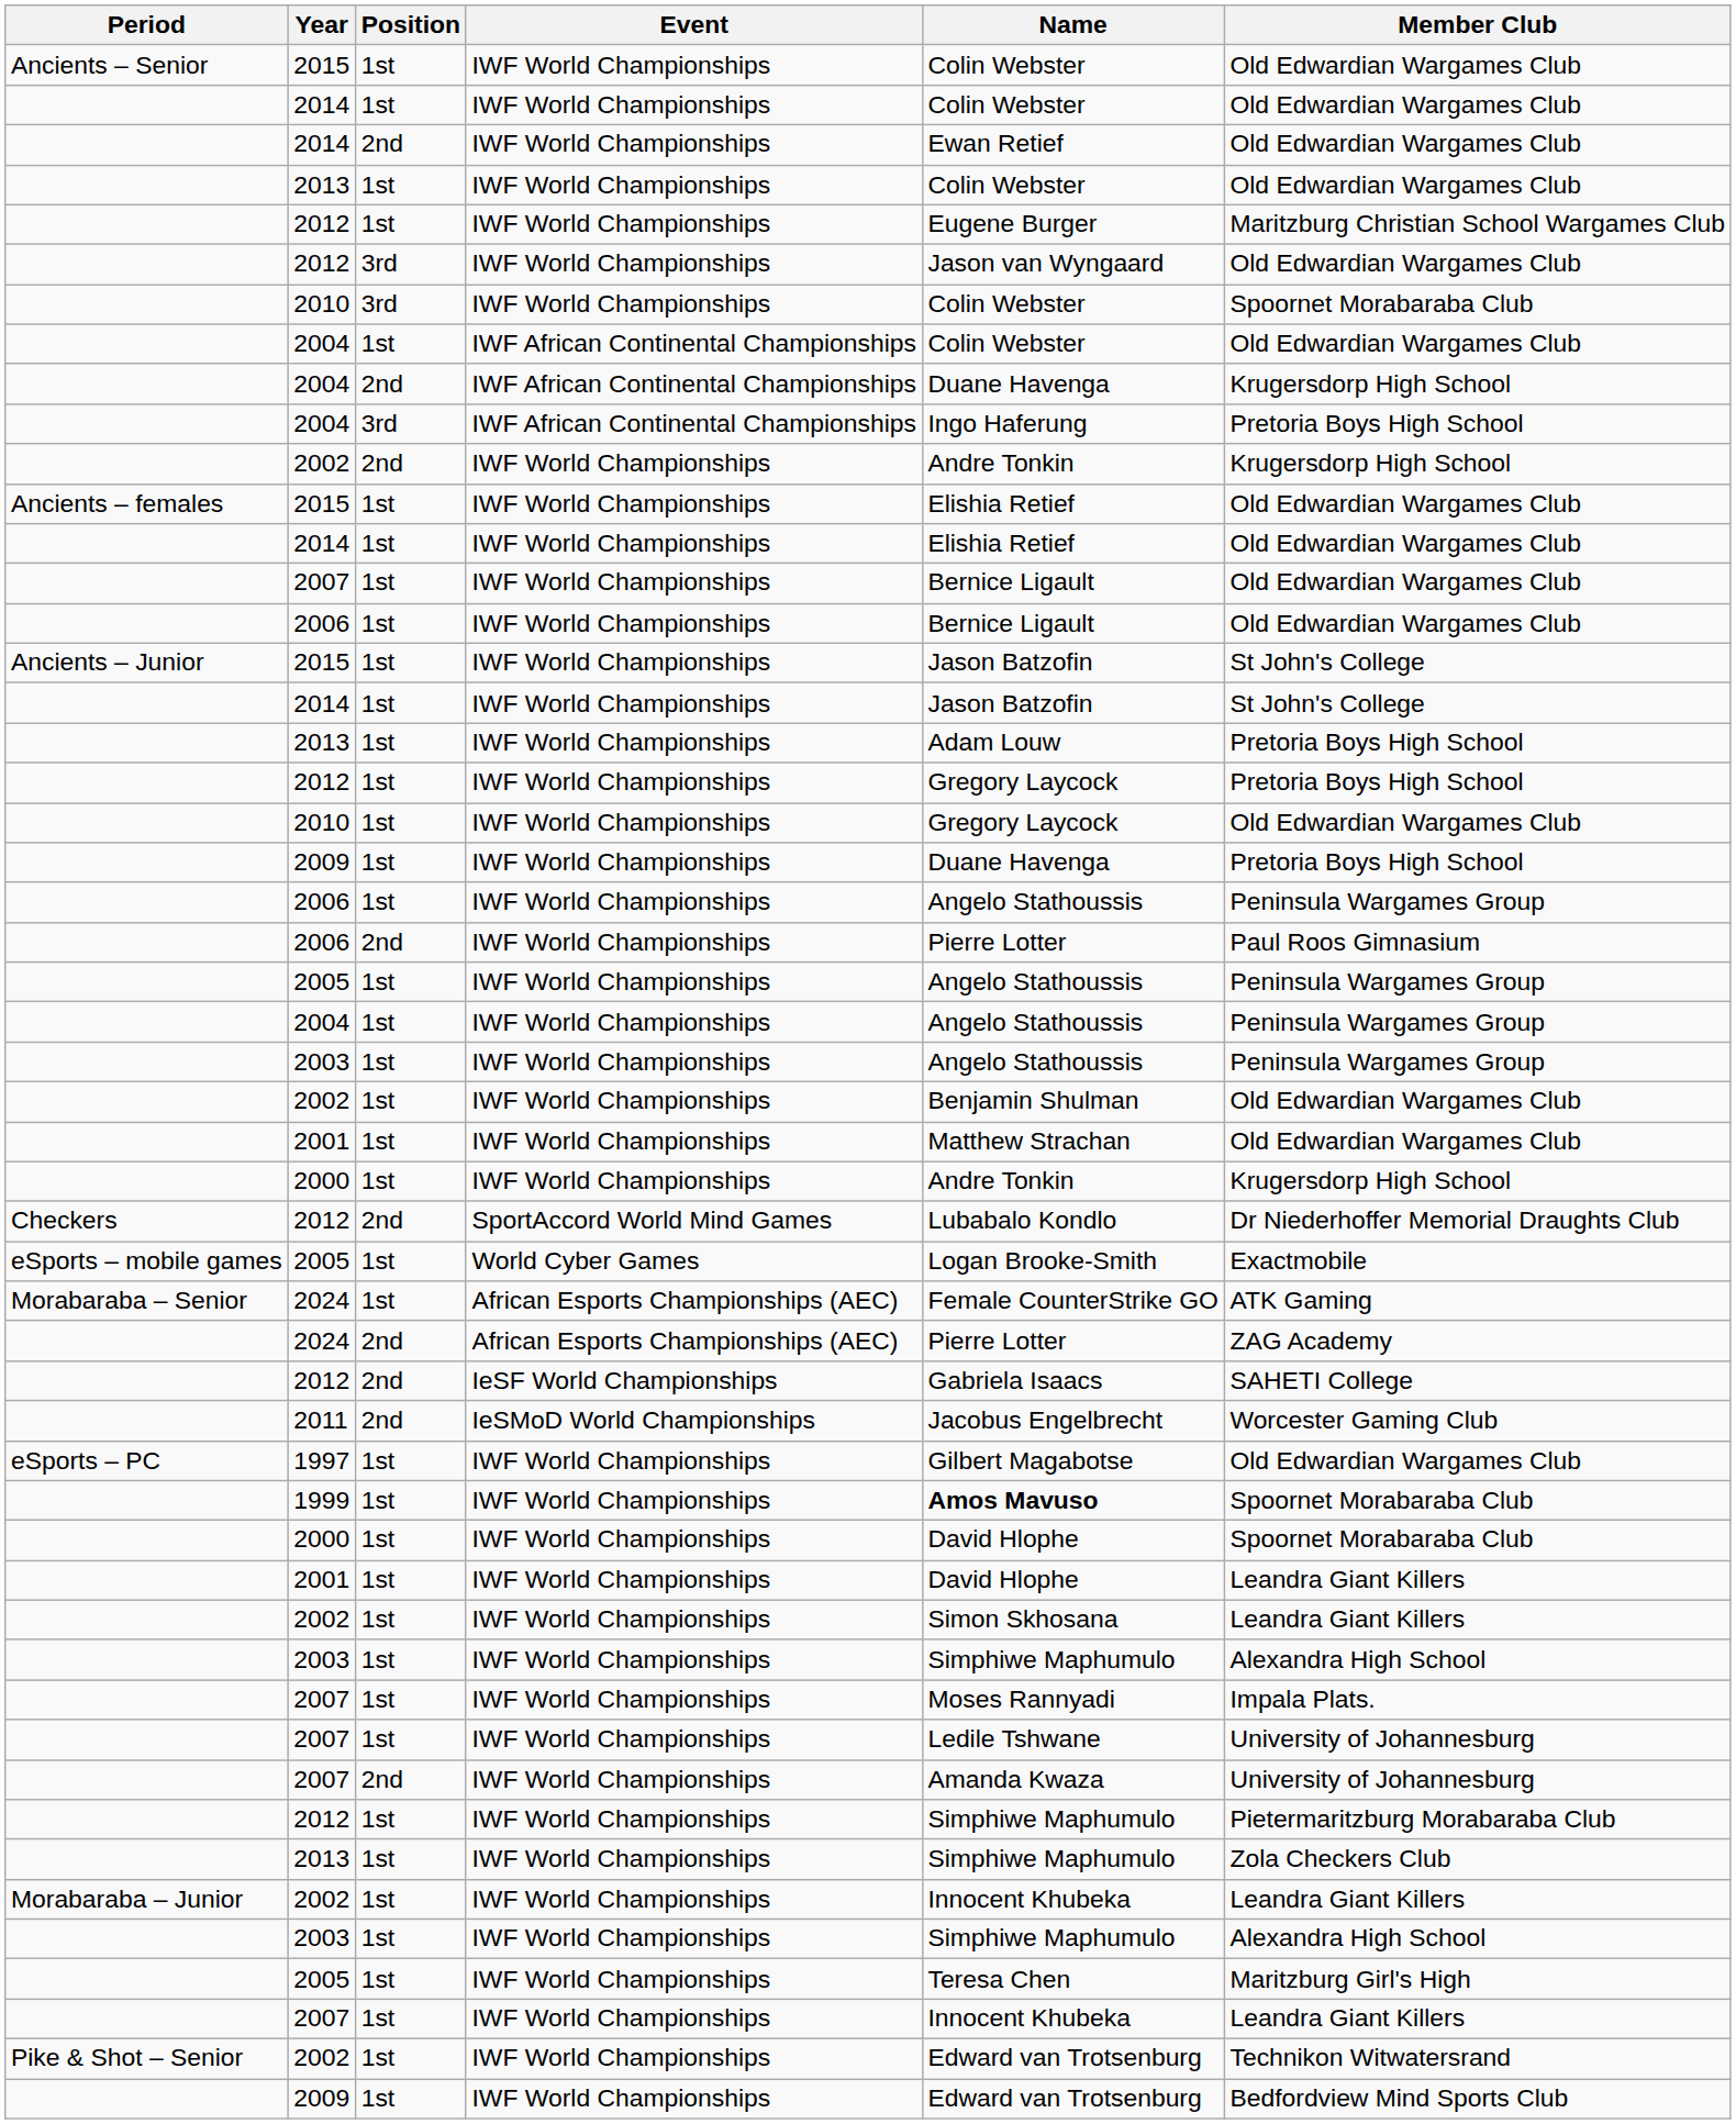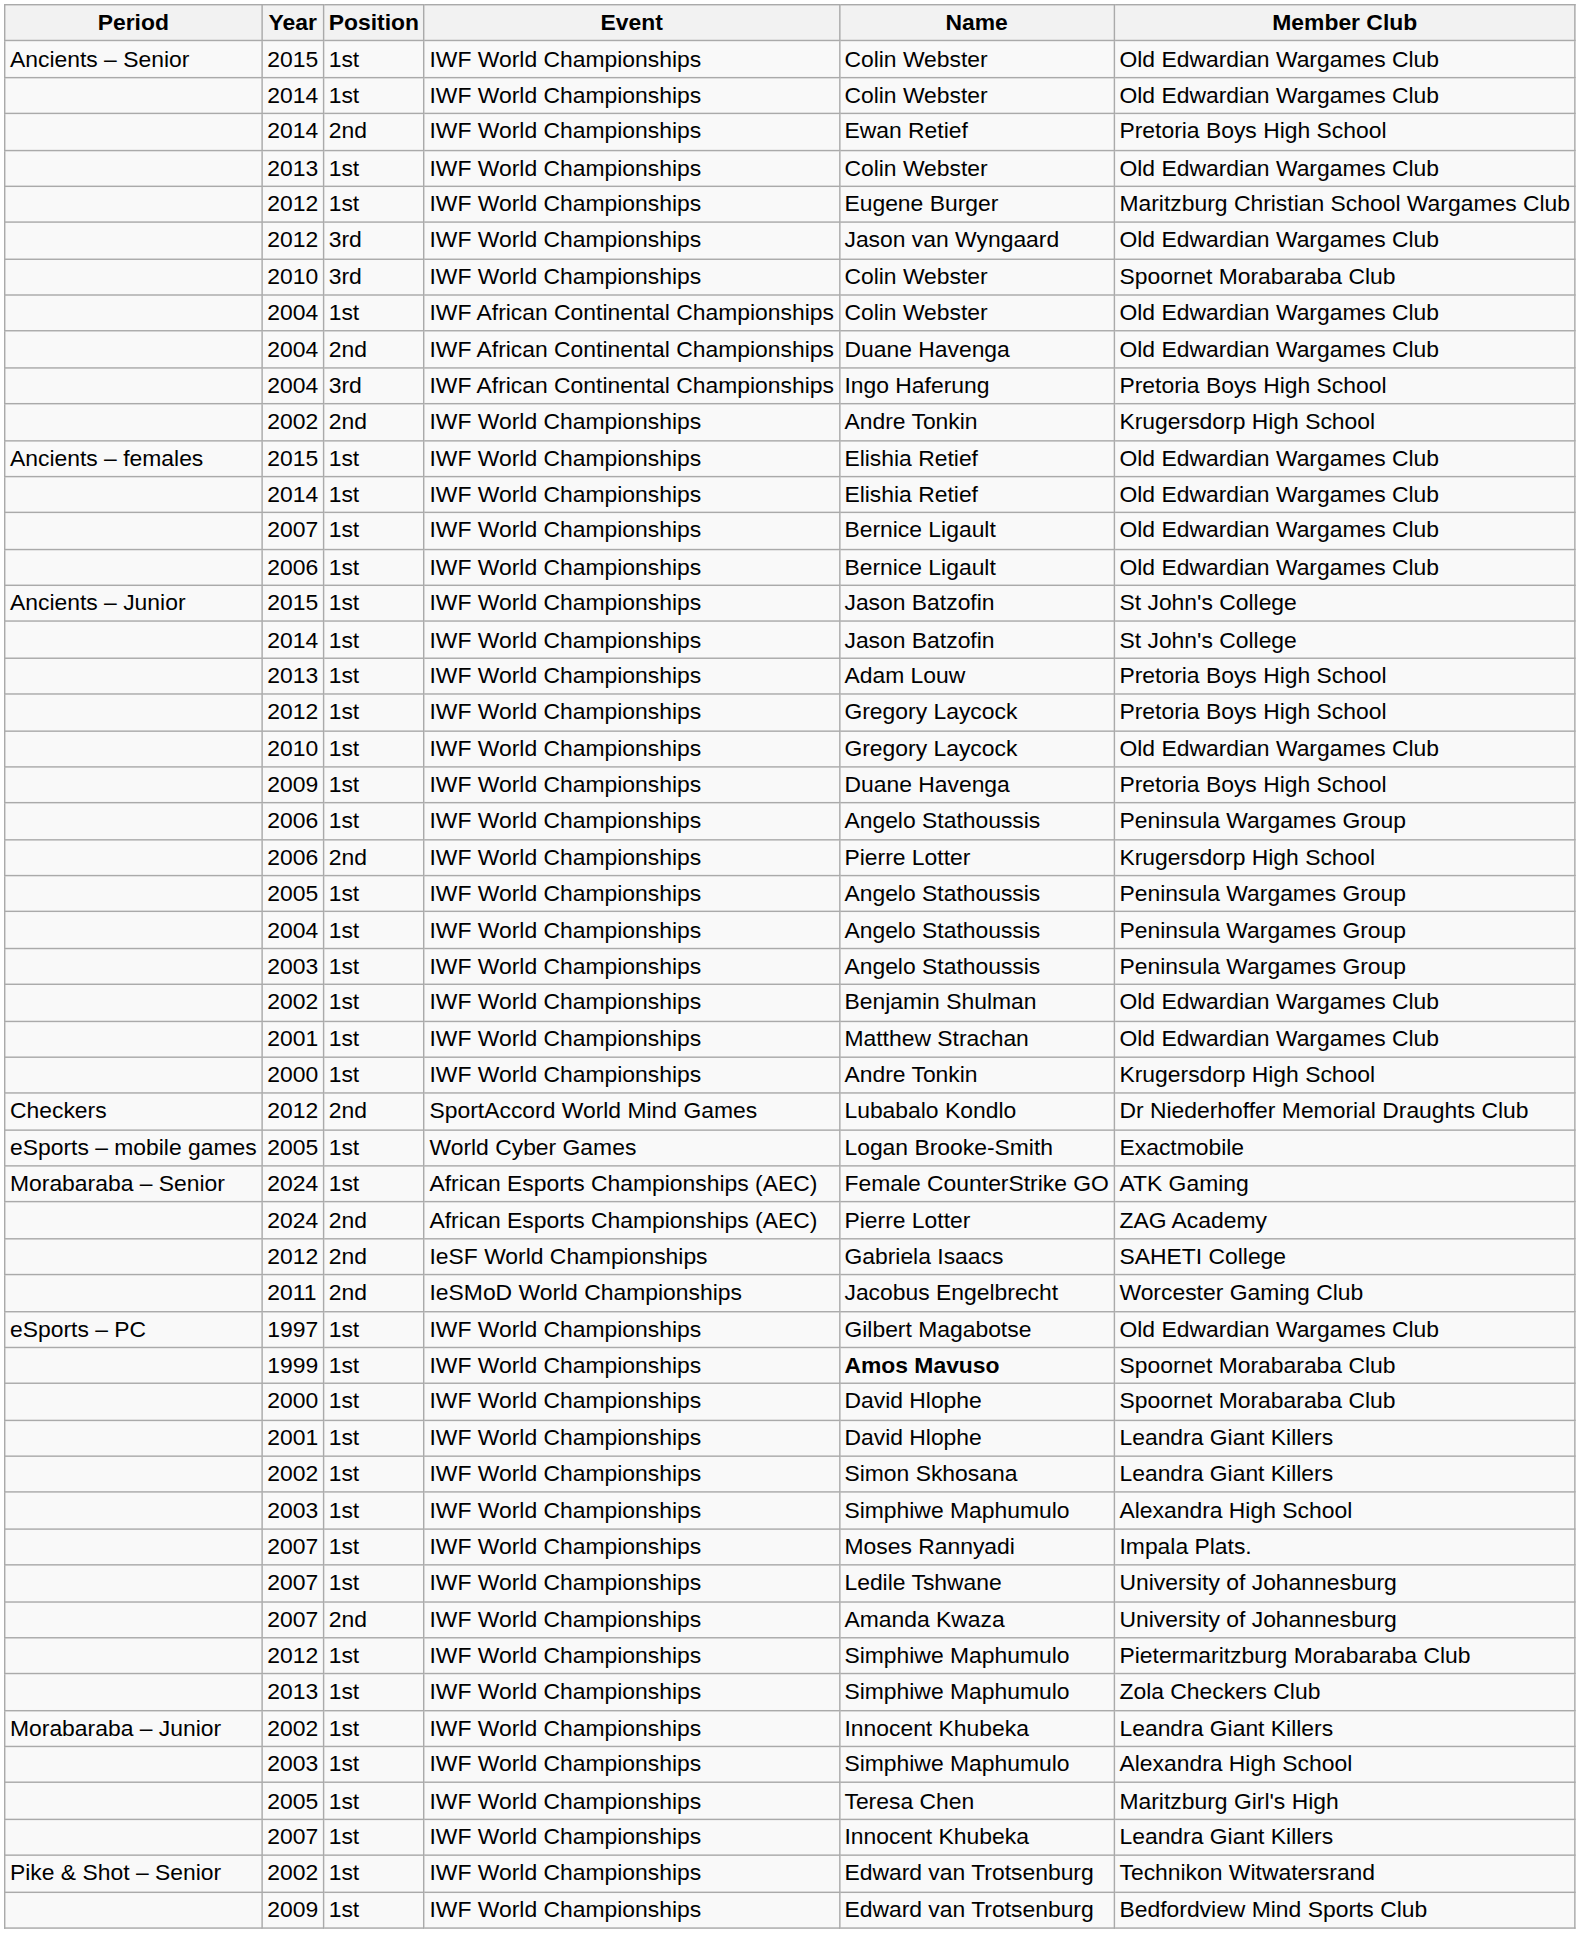2014 / 2nd | Member Club: Old Edwardian Wargames Club -> Pretoria Boys High School
2004 / 2nd | Member Club: Krugersdorp High School -> Old Edwardian Wargames Club
2006 / 2nd | Member Club: Paul Roos Gimnasium -> Krugersdorp High School
